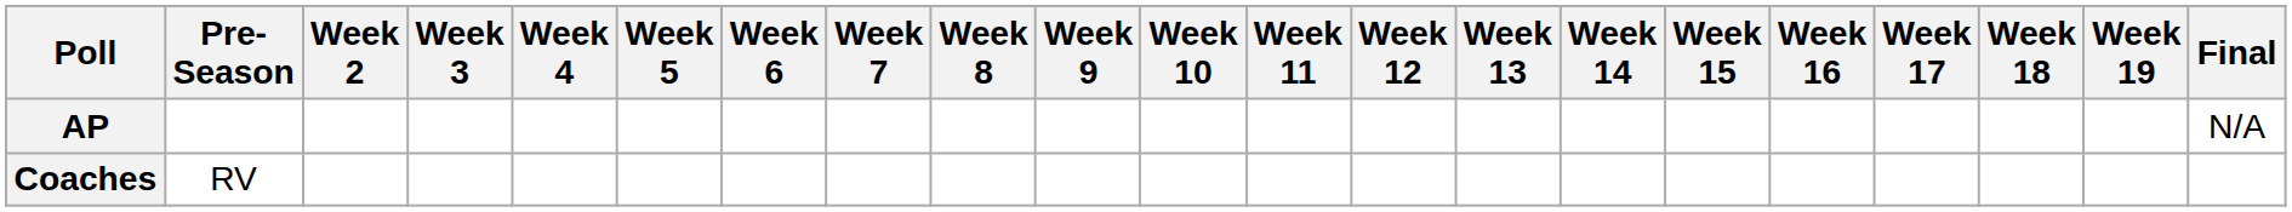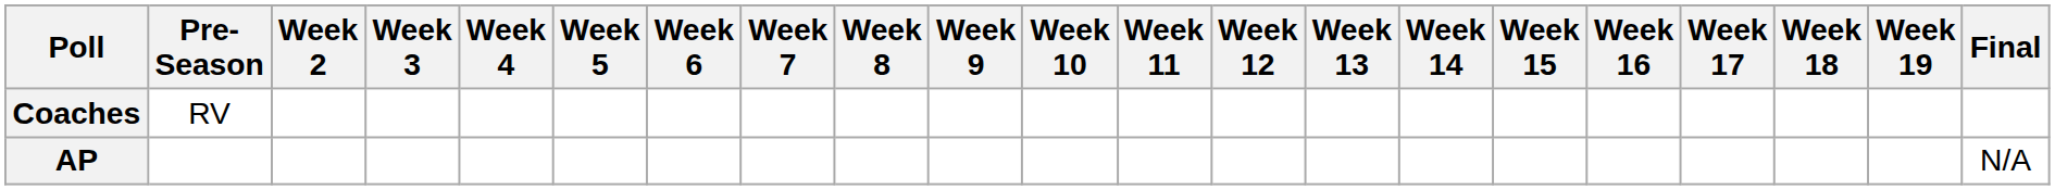rows swapped: AP <-> Coaches
